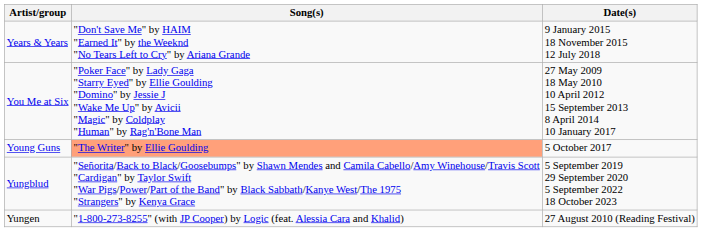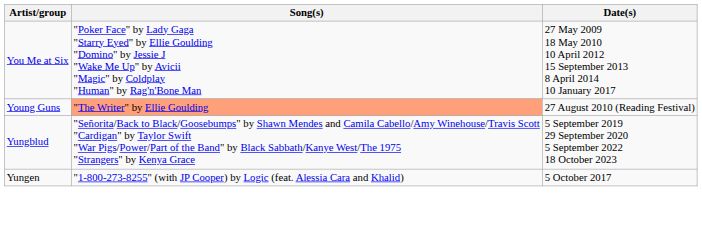- row: Years & Years | "Don't Save Me" by HAIM "Earned It" by the Weeknd "No Tears Left to Cry" by Ariana Grande | 9 January 2015 18 November 2015 12 July 2018
Young Guns | Date(s): 5 October 2017 -> 27 August 2010 (Reading Festival)
Yungen | Date(s): 27 August 2010 (Reading Festival) -> 5 October 2017
